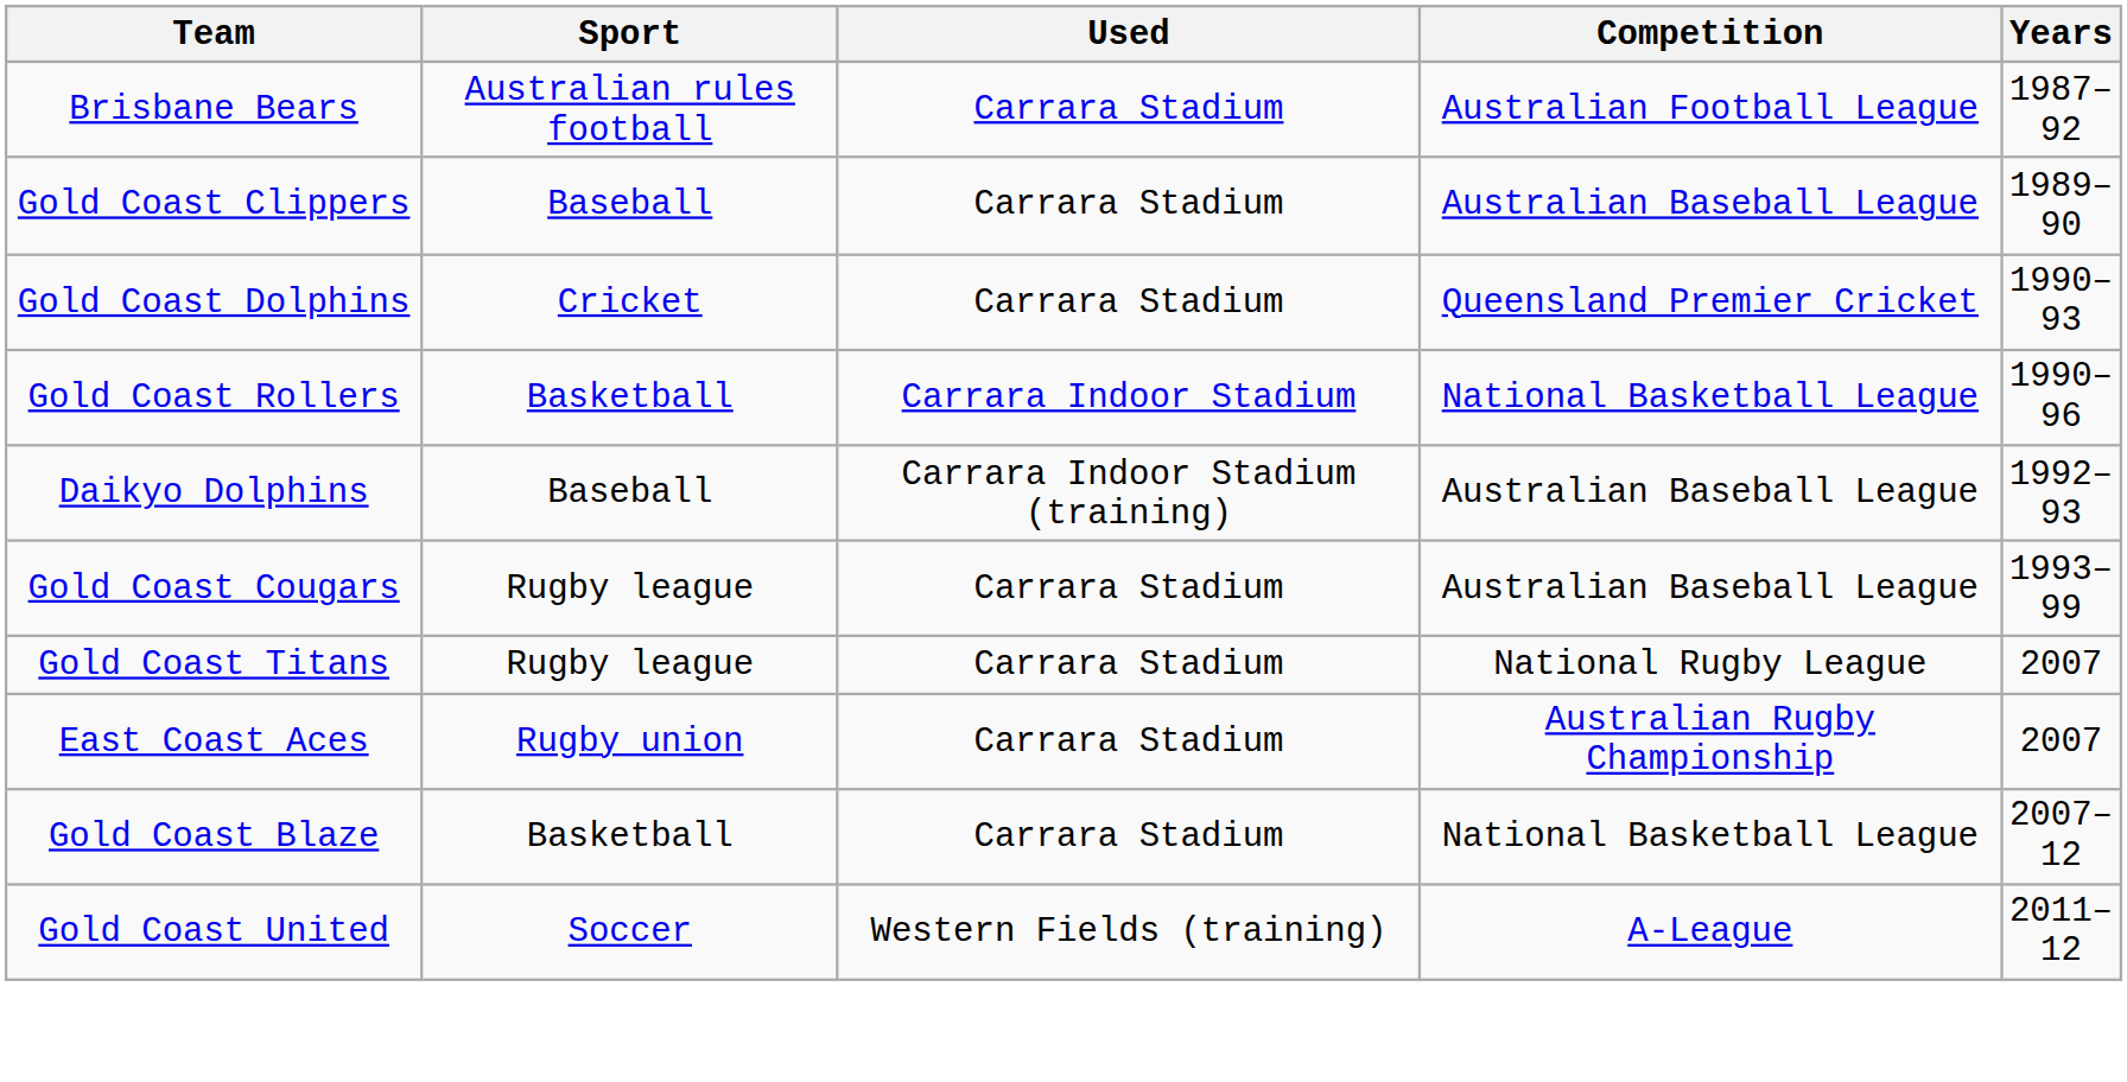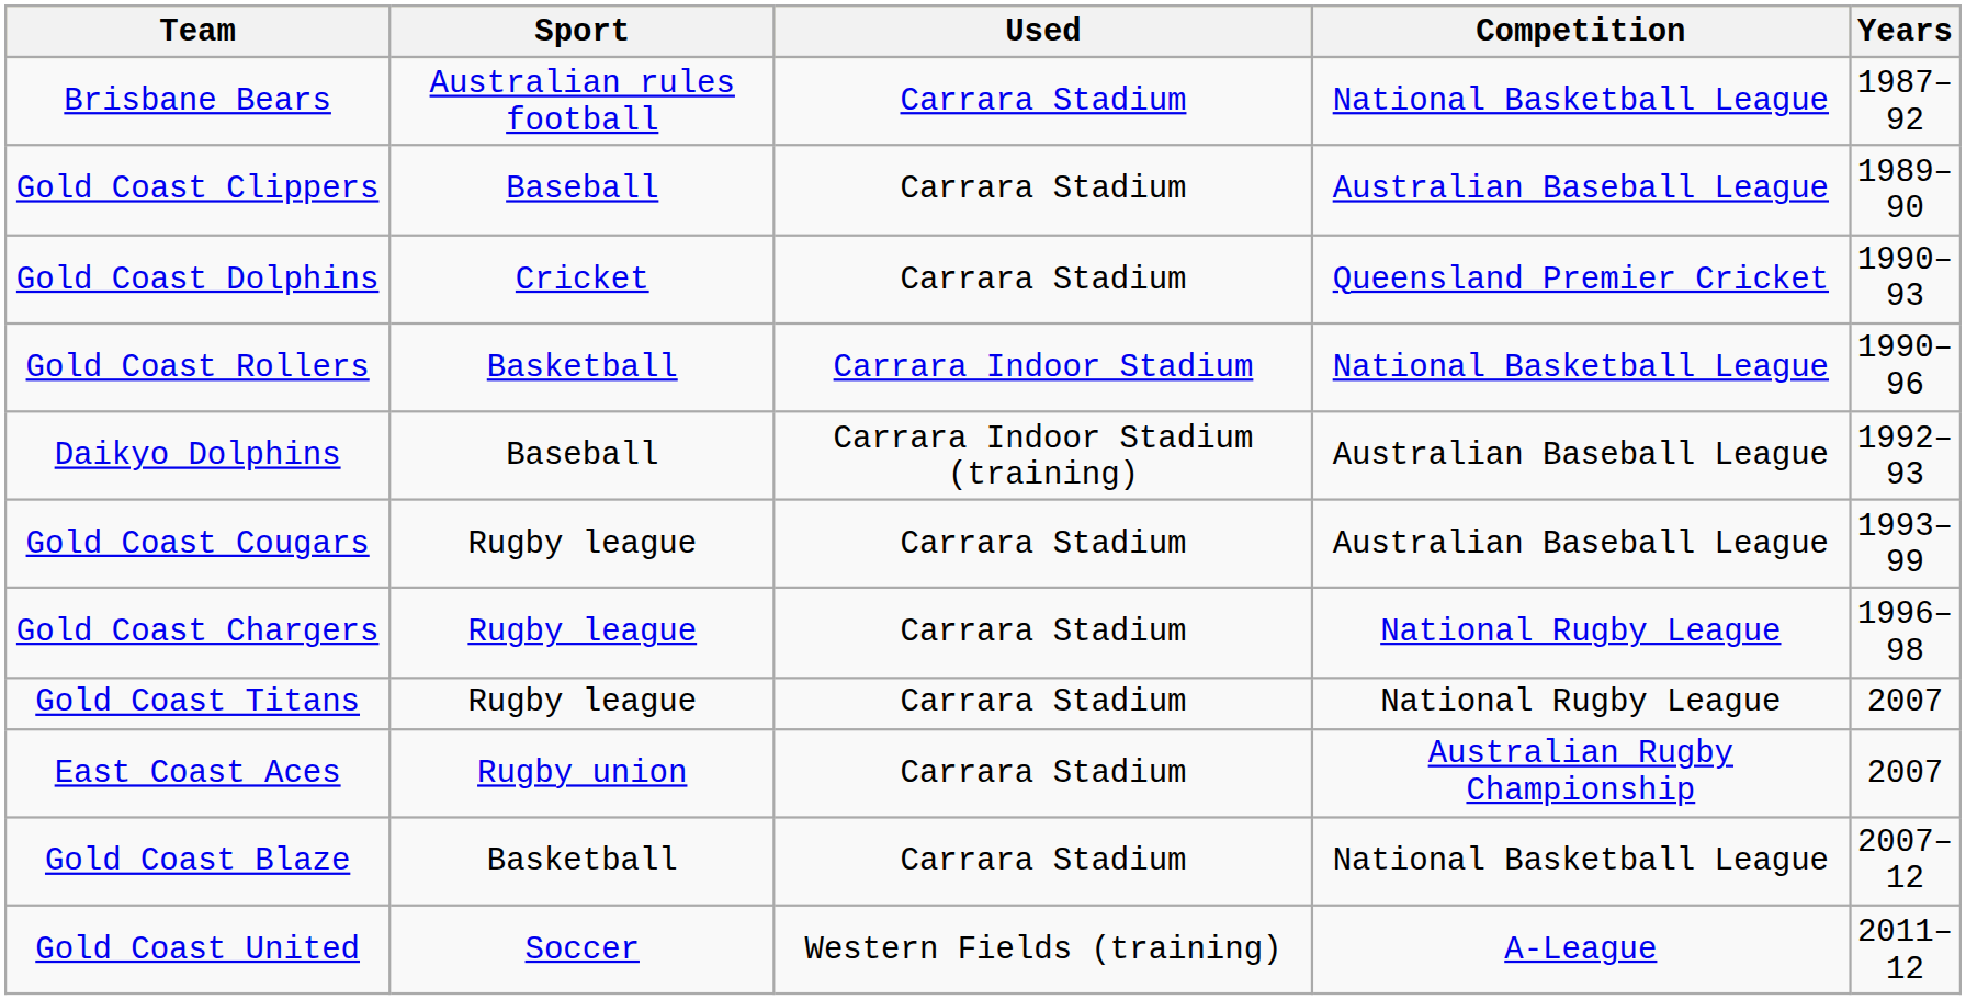Brisbane Bears | Competition: Australian Football League -> National Basketball League
+ row: Gold Coast Chargers | Rugby league | Carrara Stadium | National Rugby League | 1996–98
